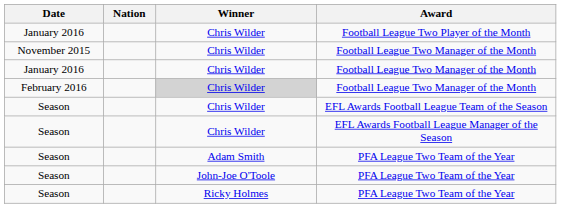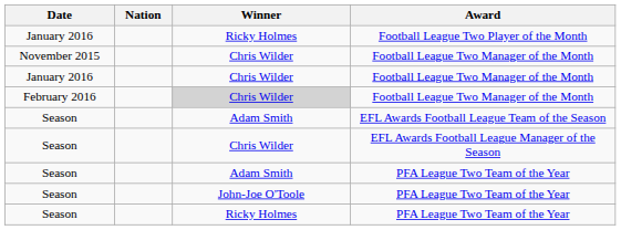Football League Two Player of the Month | Winner: Chris Wilder -> Ricky Holmes
EFL Awards Football League Team of the Season | Winner: Chris Wilder -> Adam Smith
